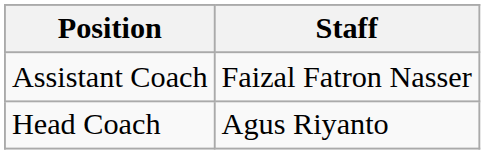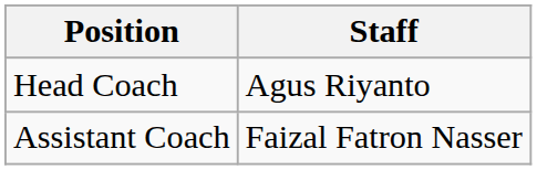rows swapped: Head Coach <-> Assistant Coach
